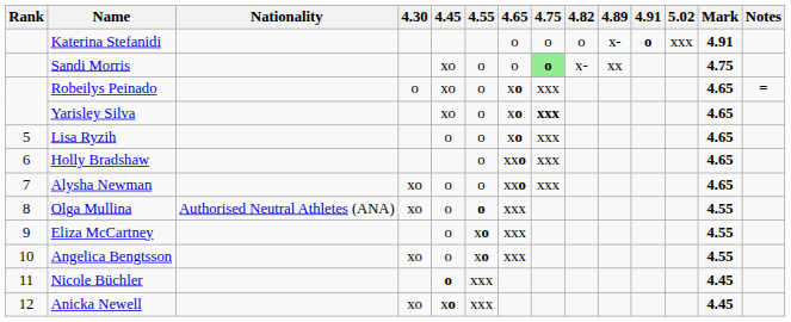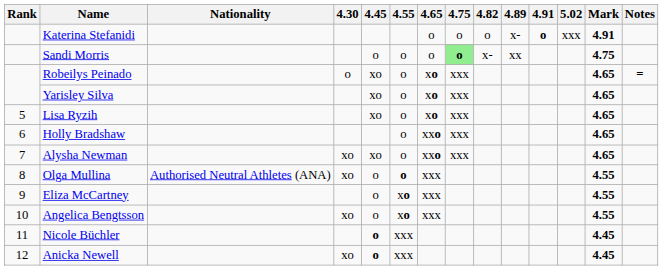Sandi Morris | 4.45: xo -> o
Yarisley Silva | 4.75: bold -> normal
Lisa Ryzih | 4.45: o -> xo
Alysha Newman | 4.45: o -> xo
Anicka Newell | 4.45: xo -> o
